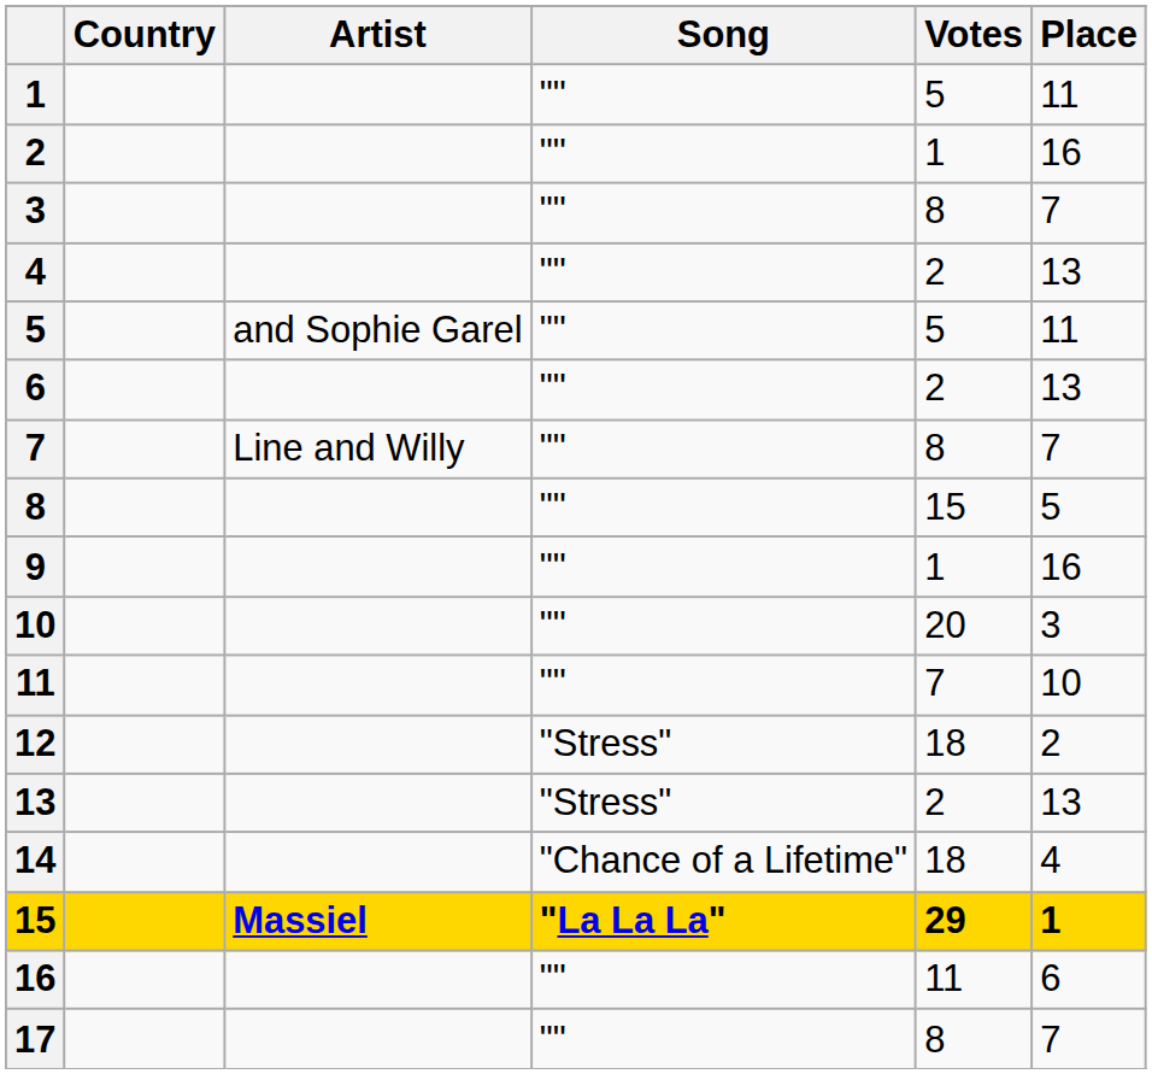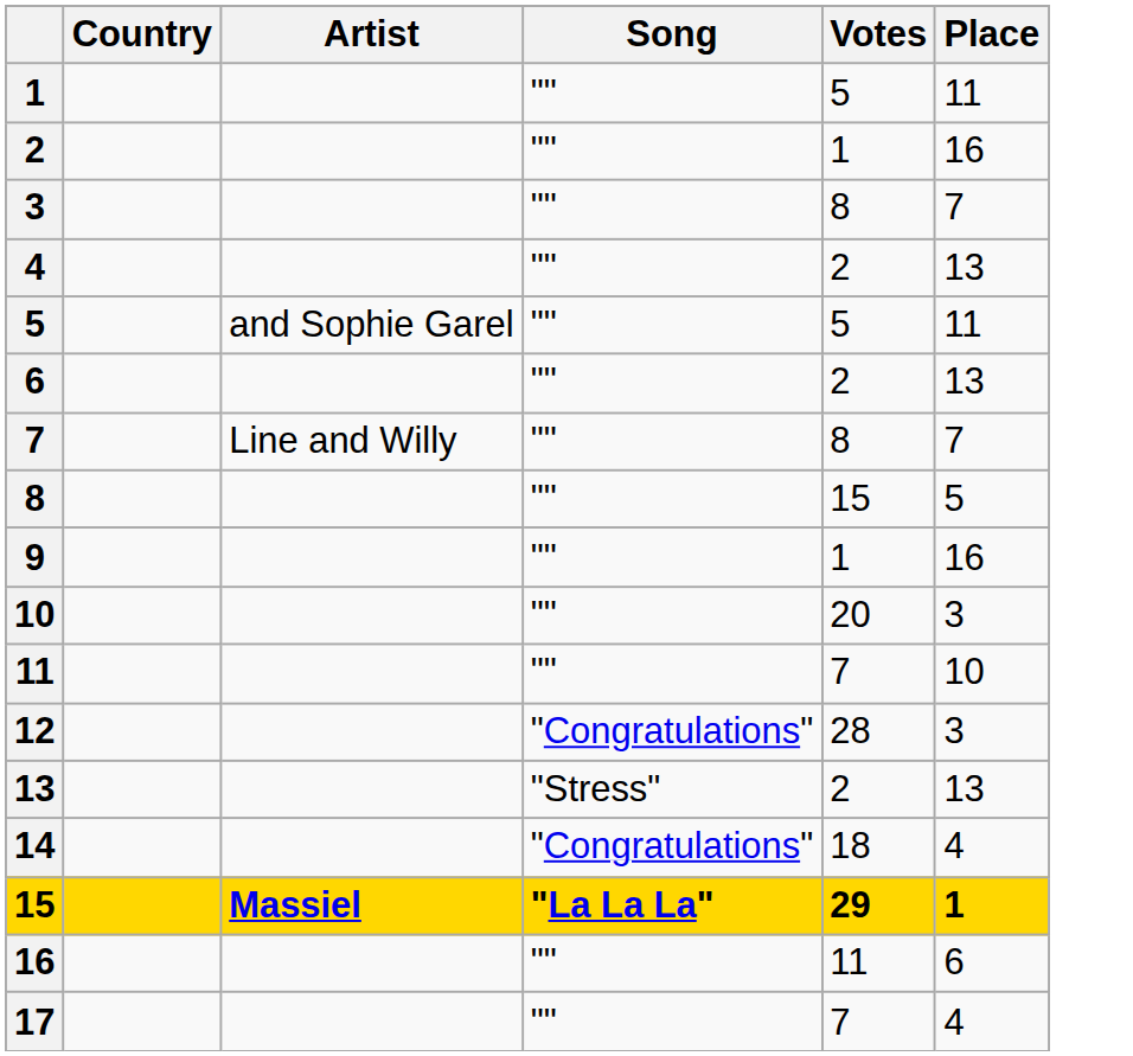12 | Song: "Stress" -> "Congratulations"
12 | Votes: 18 -> 28
12 | Place: 2 -> 3
14 | Song: "Chance of a Lifetime" -> "Congratulations"
17 | Votes: 8 -> 7
17 | Place: 7 -> 4
